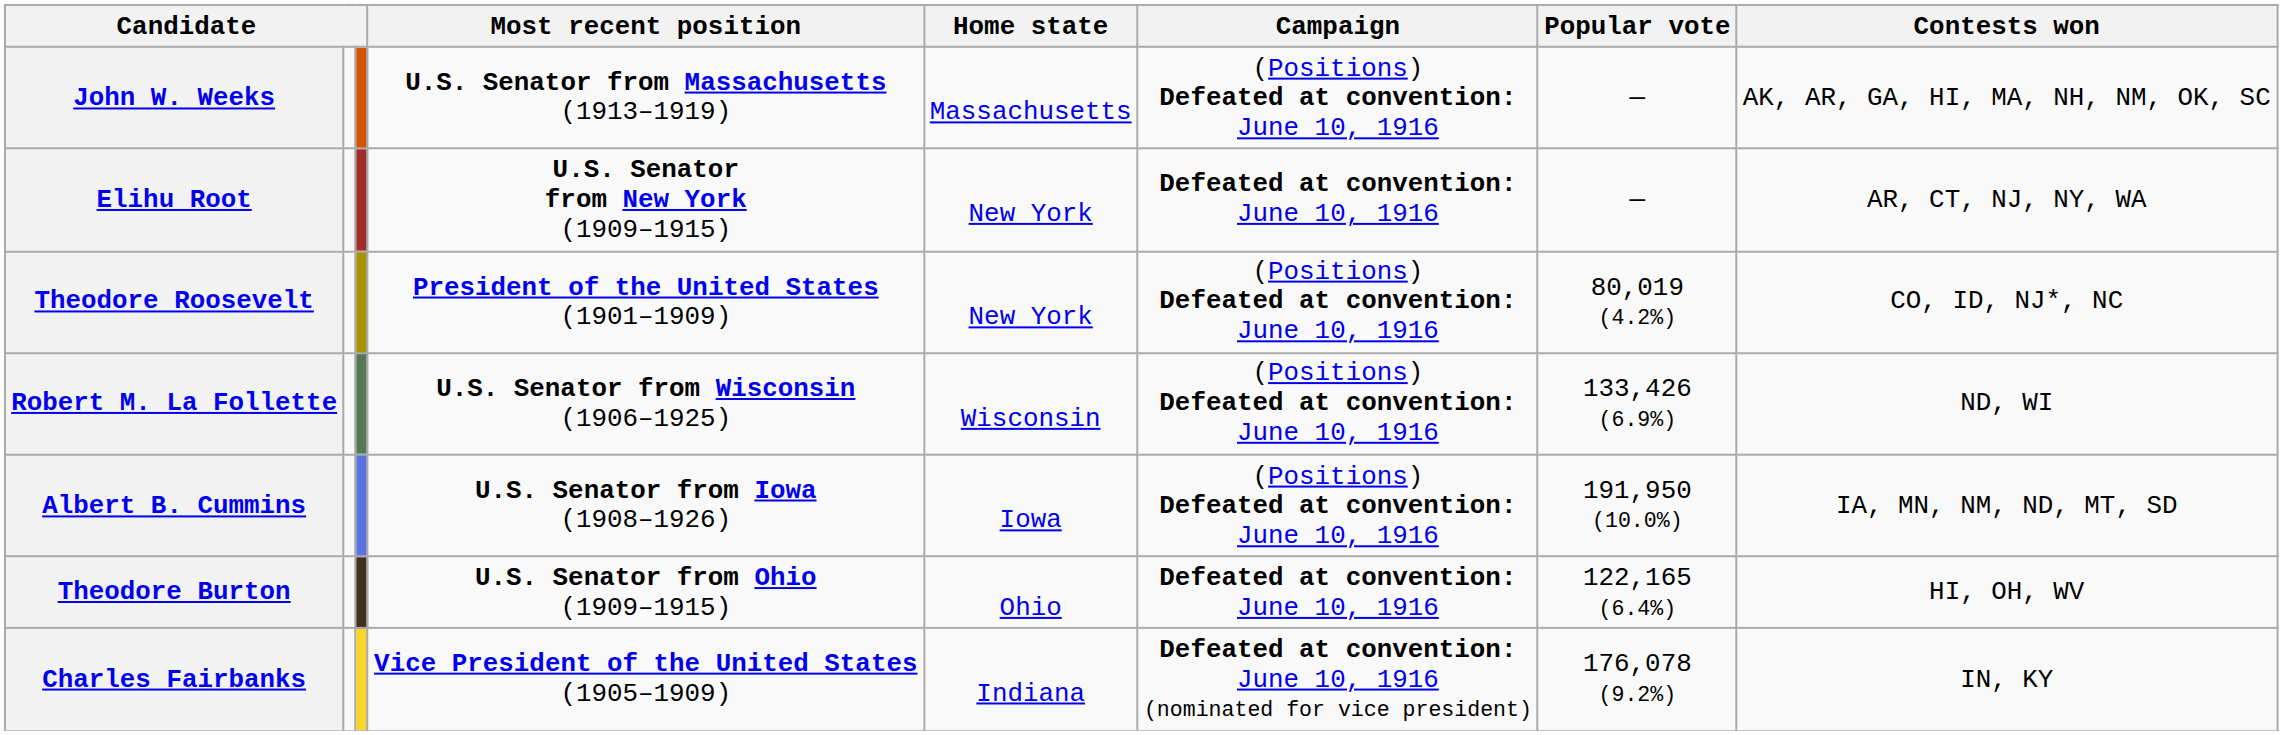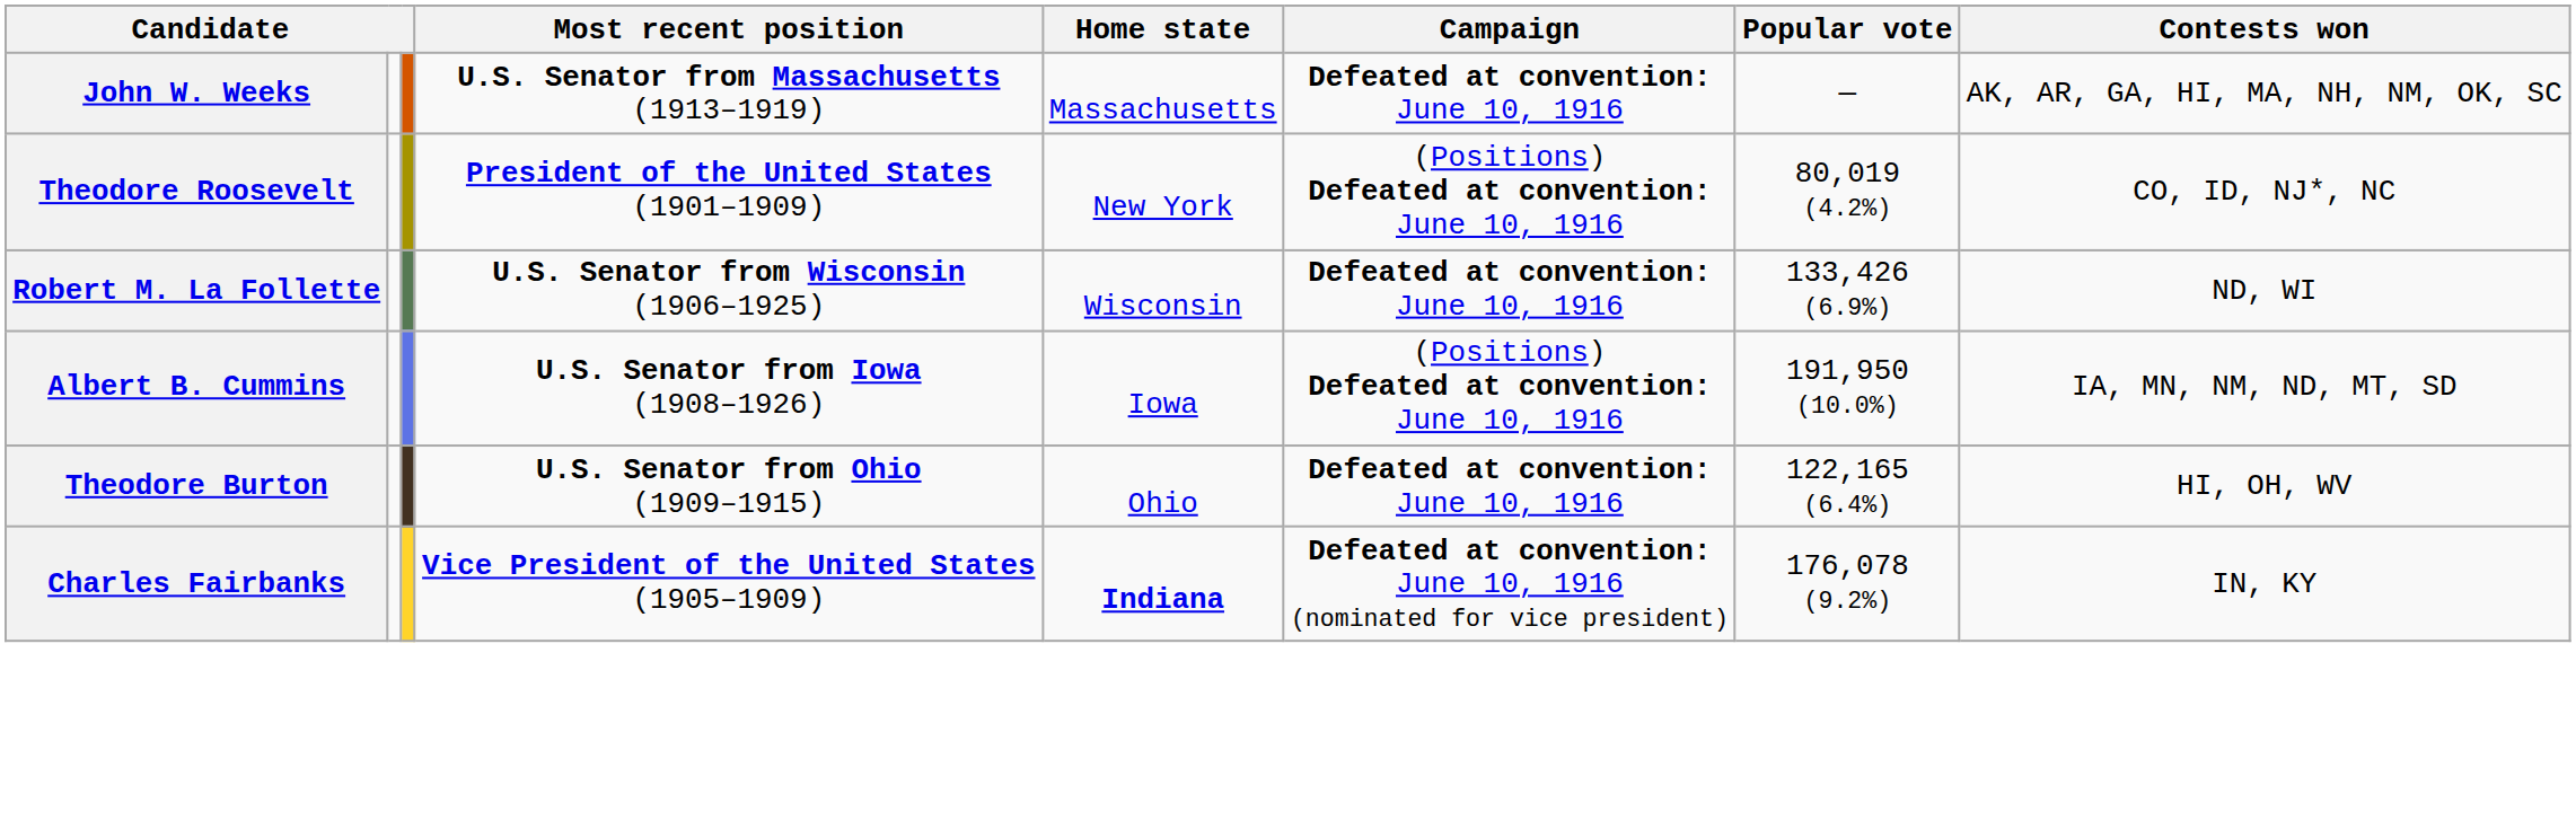John W. Weeks | Campaign: (Positions) Defeated at convention: June 10, 1916 -> Defeated at convention: June 10, 1916
- row: Elihu Root | U.S. Senator from New York (1909–1915) | New York | Defeated at convention: June 10, 1916 | — | AR, CT, NJ, NY, WA
Robert M. La Follette | Campaign: (Positions) Defeated at convention: June 10, 1916 -> Defeated at convention: June 10, 1916
Charles Fairbanks | Home state: normal -> bold
